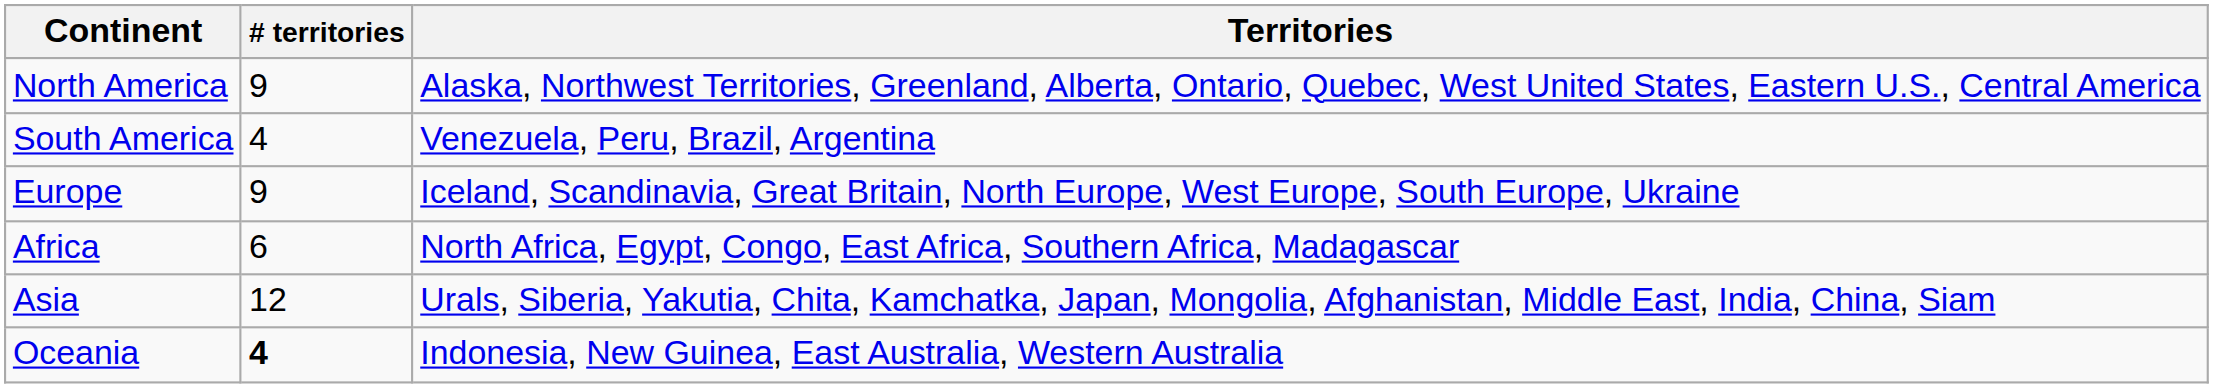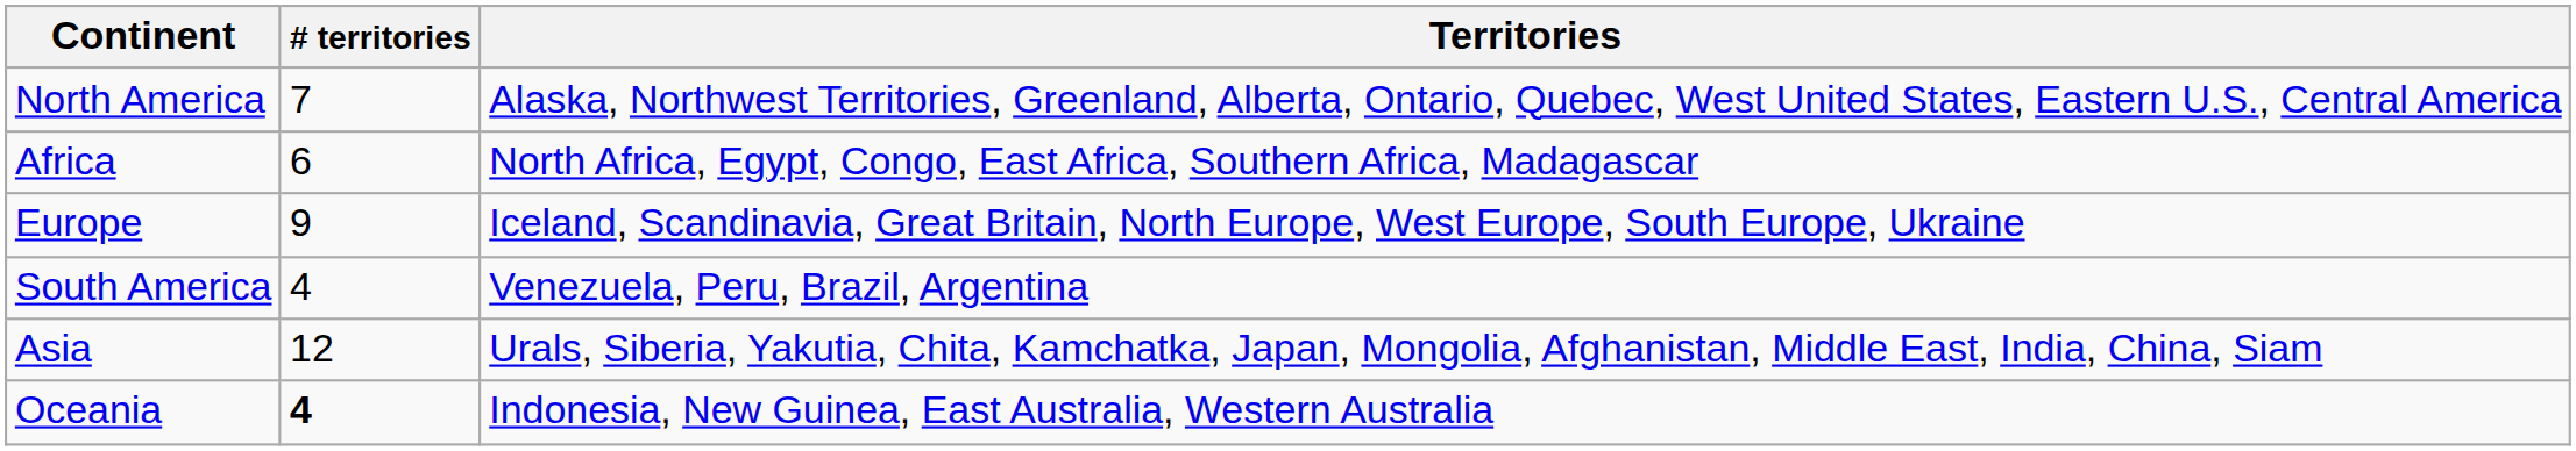North America | # territories: 9 -> 7
rows swapped: South America <-> Africa
